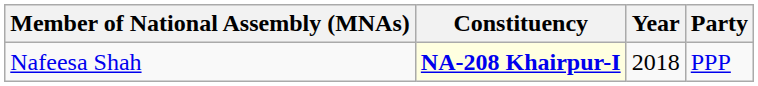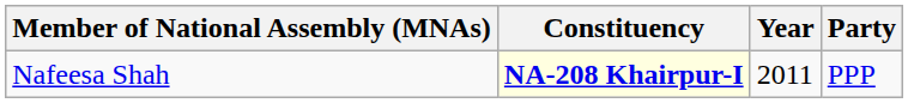Nafeesa Shah | Year: 2018 -> 2011
